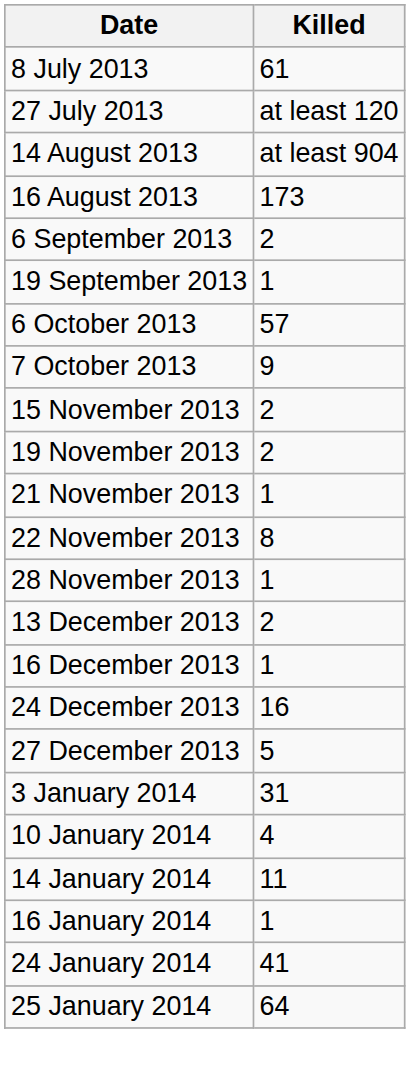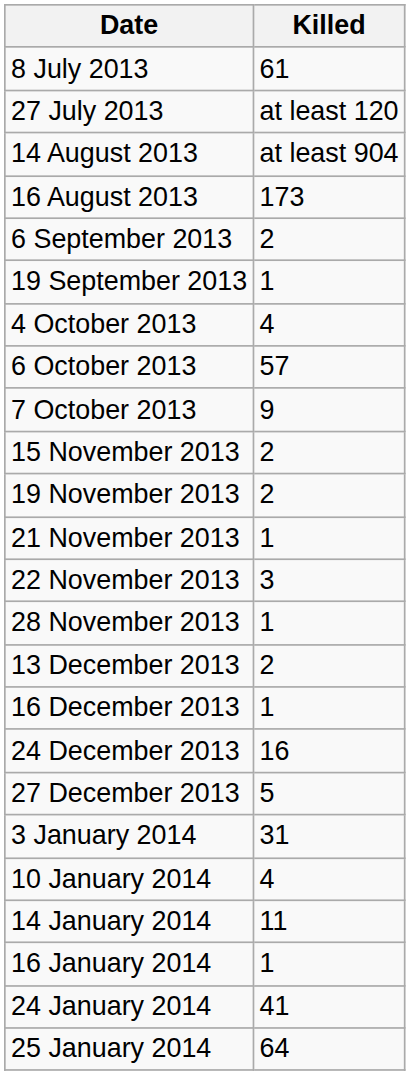+ row: 4 October 2013 | 4
22 November 2013 | Killed: 8 -> 3
